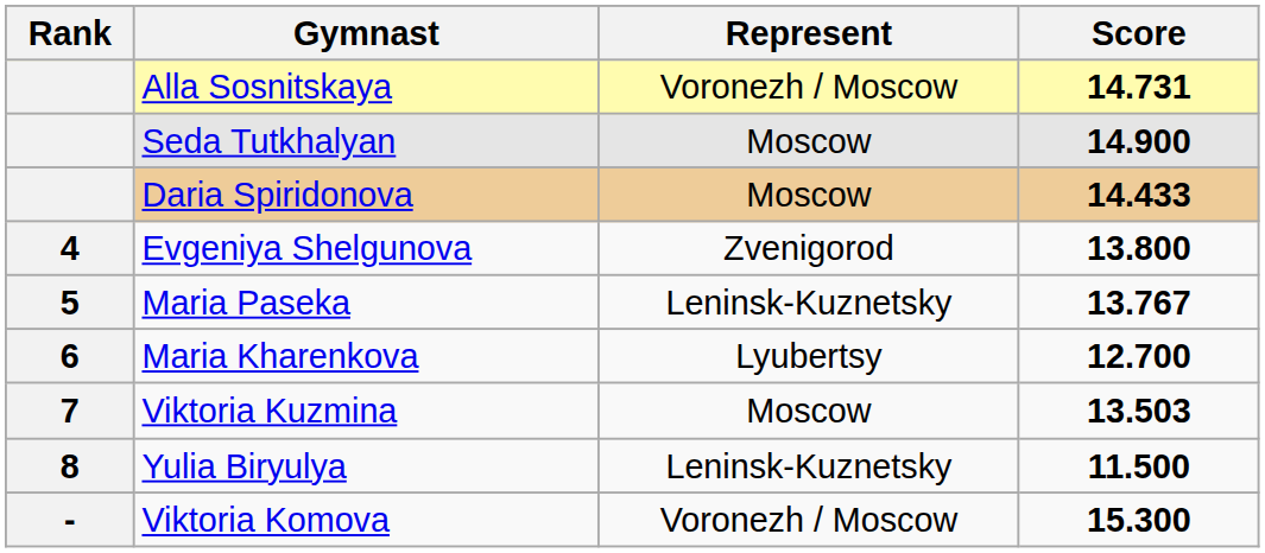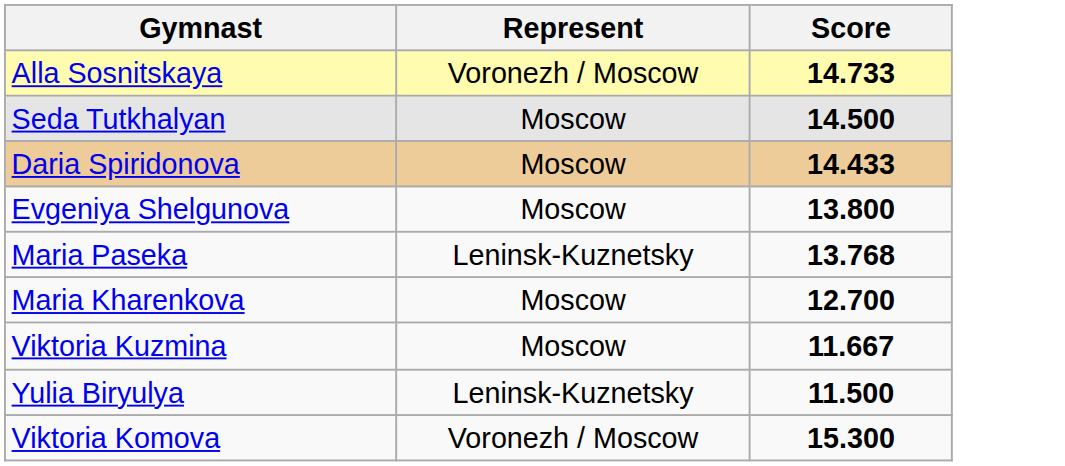- column: Rank | 4 | 5 | 6 | 7 | 8 | -
Alla Sosnitskaya | Score: 14.731 -> 14.733
Seda Tutkhalyan | Score: 14.900 -> 14.500
Evgeniya Shelgunova | Represent: Zvenigorod -> Moscow
Maria Paseka | Score: 13.767 -> 13.768
Maria Kharenkova | Represent: Lyubertsy -> Moscow
Viktoria Kuzmina | Score: 13.503 -> 11.667
